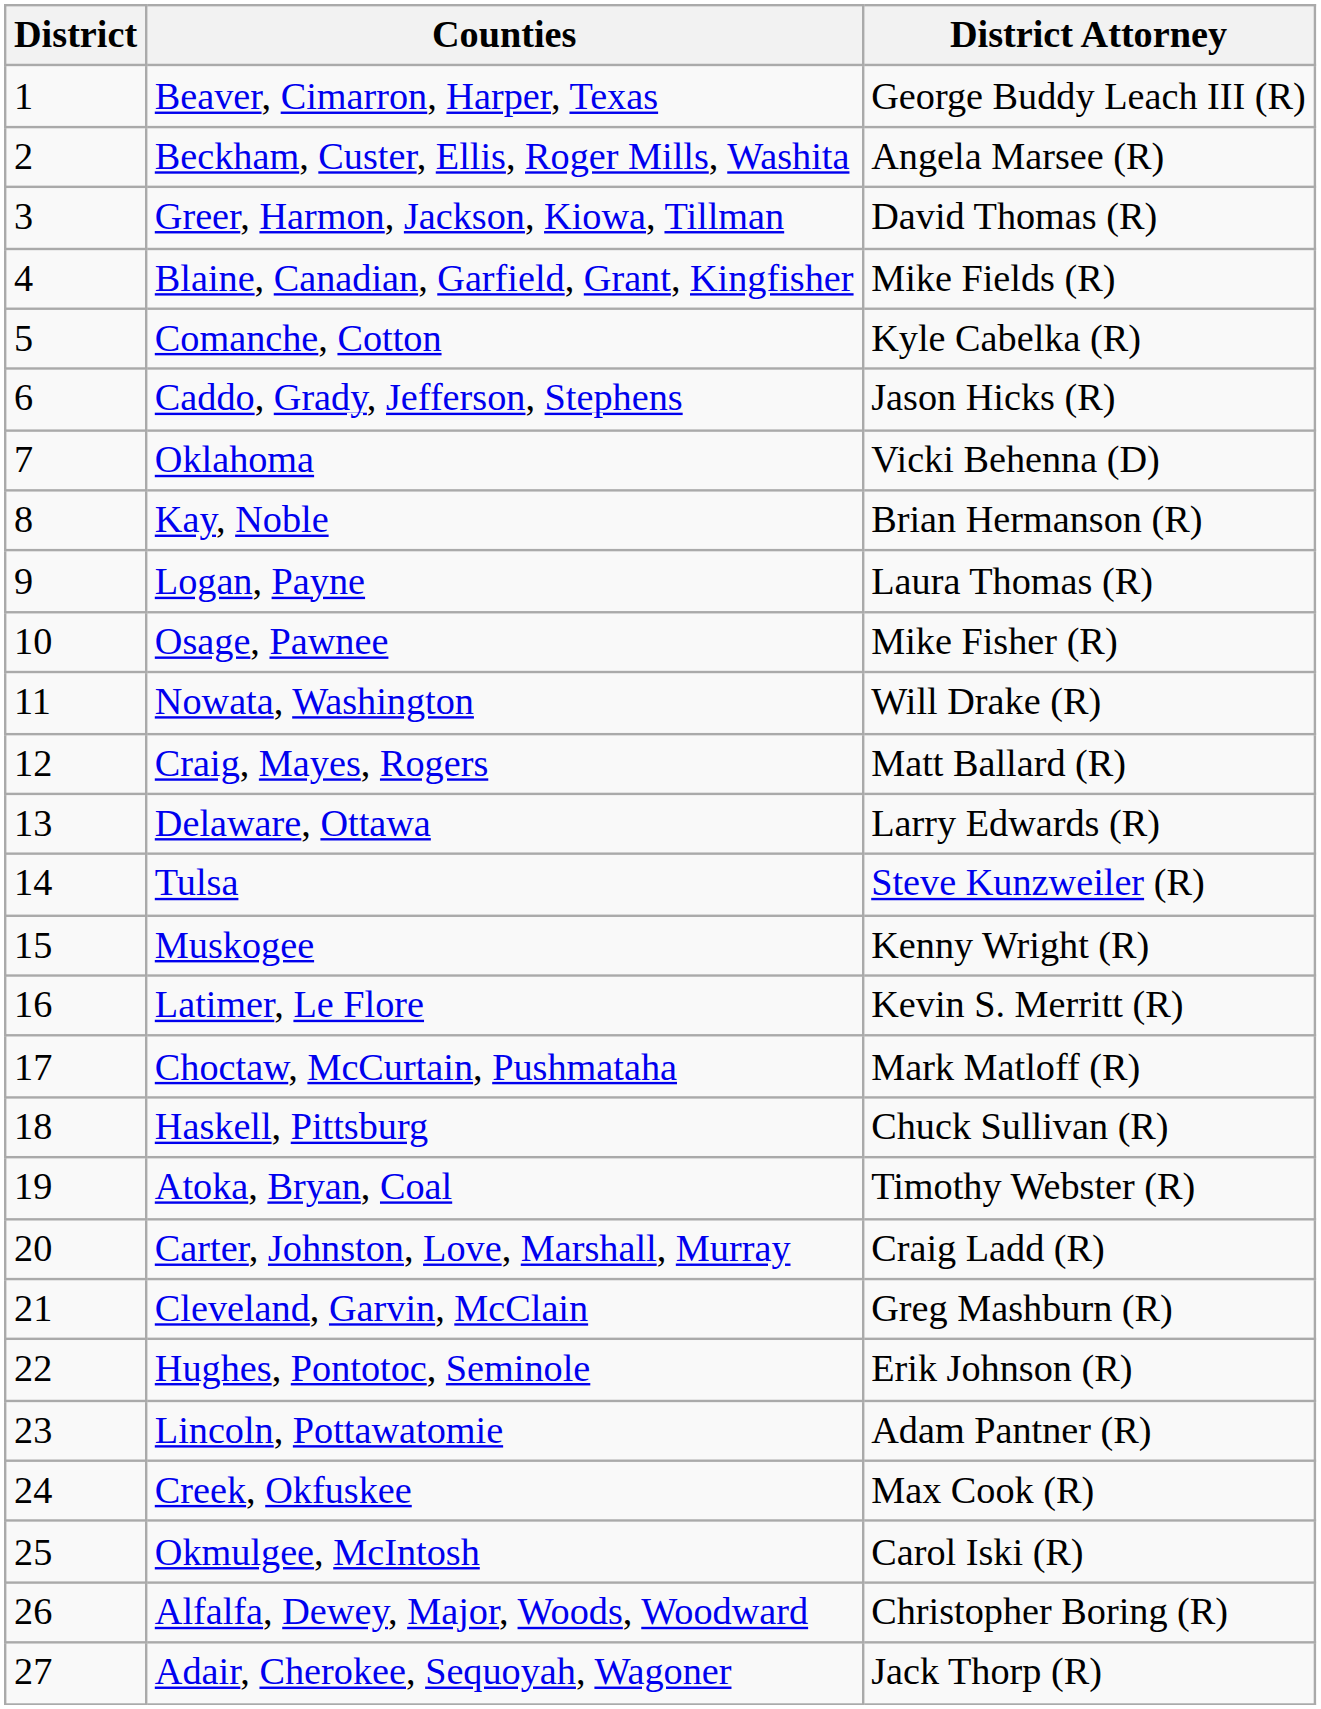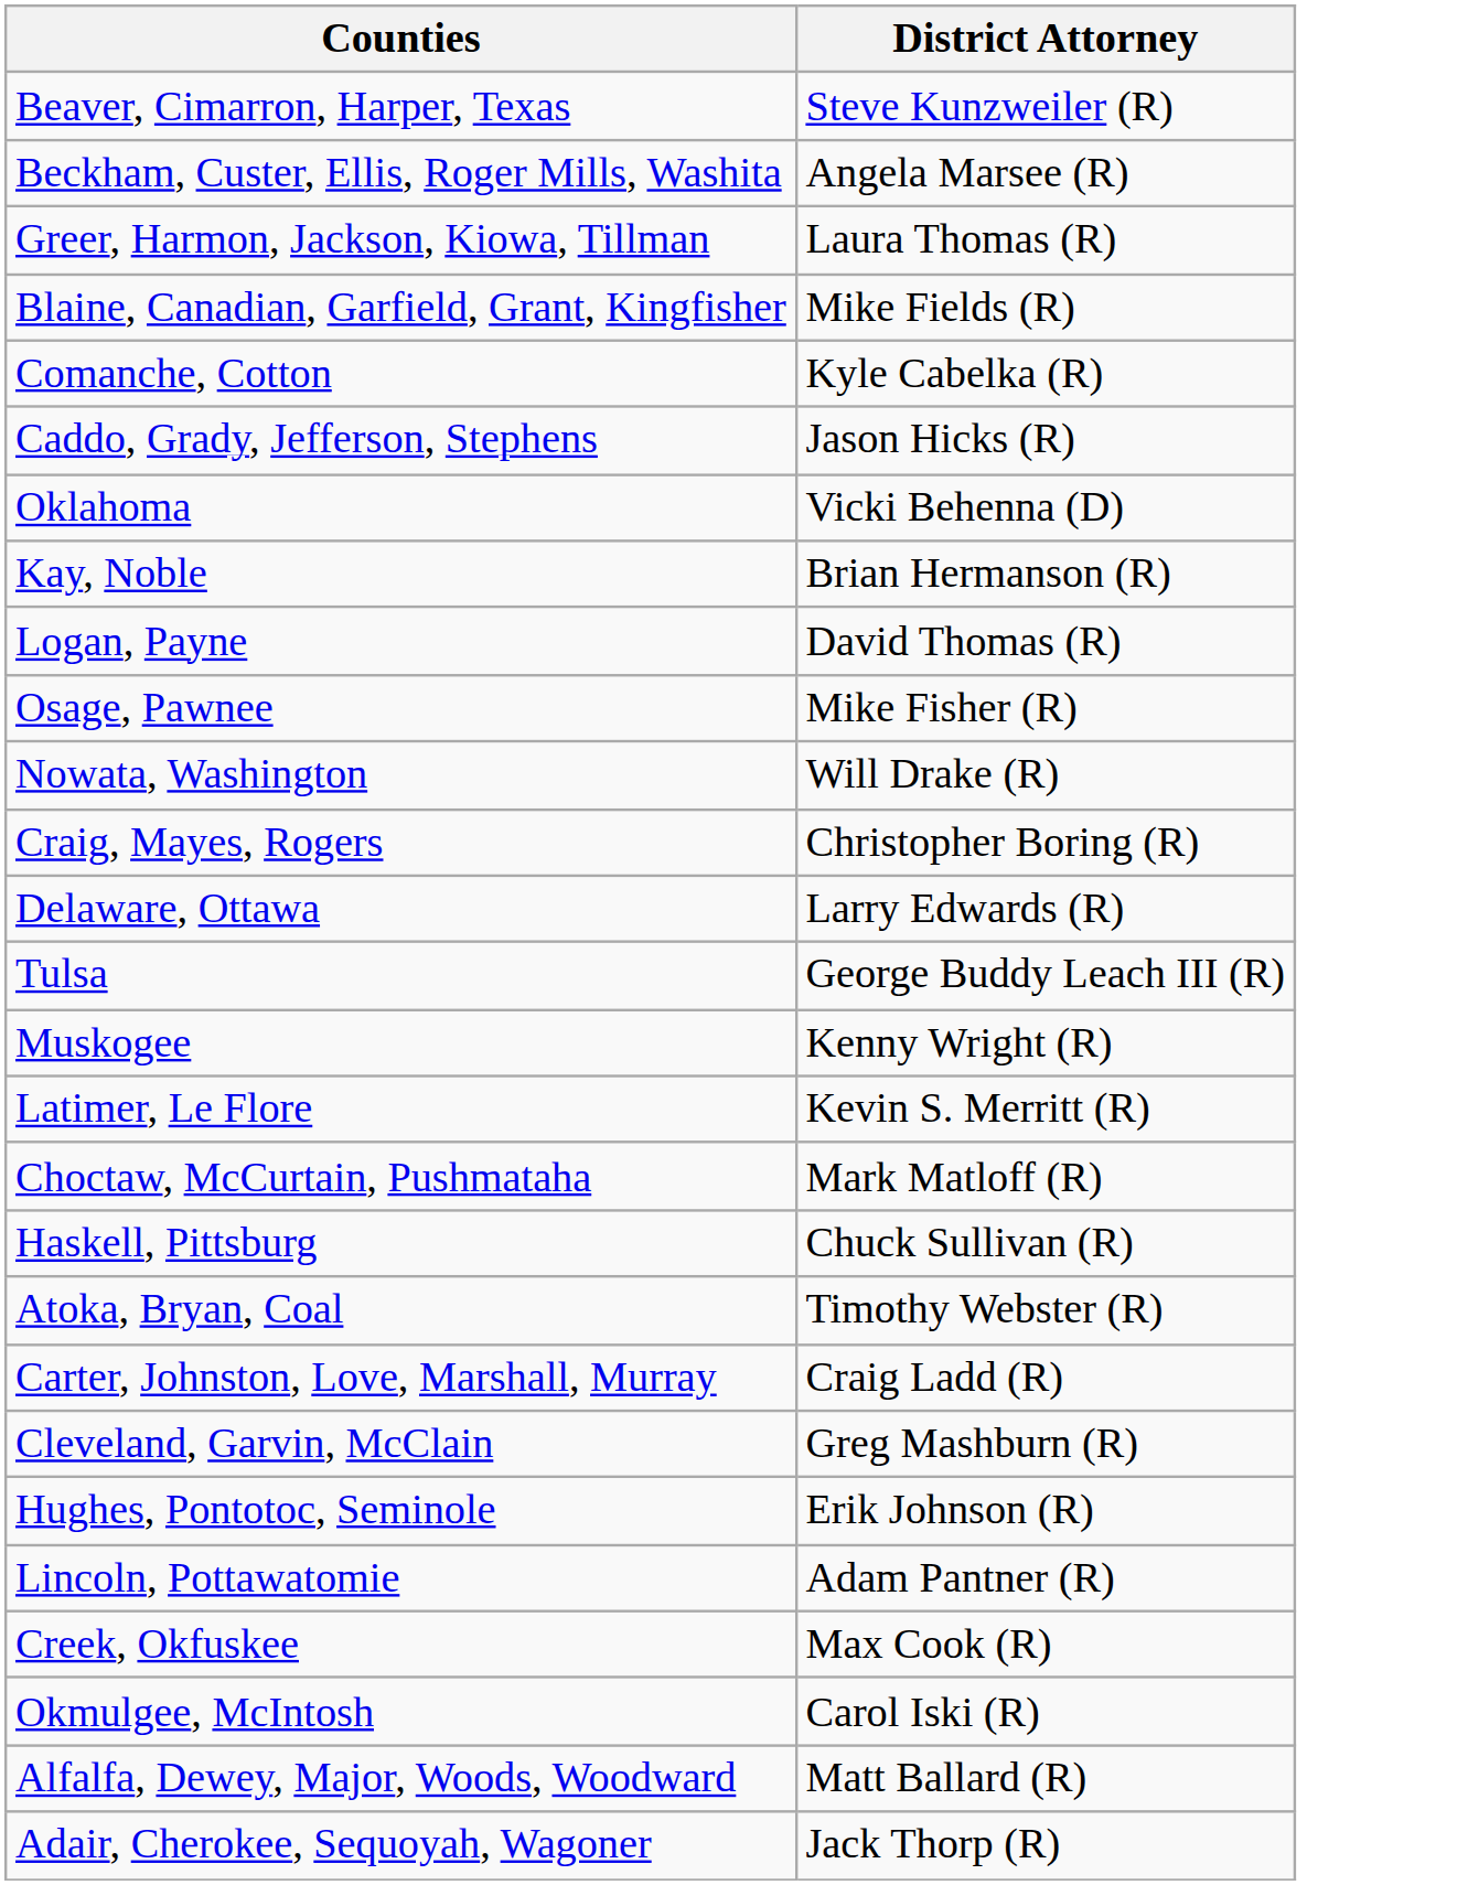- column: District | 1 | 2 | 3 | 4 | 5 | 6 | 7 | 8 | 9 | 10 | 11 | 12 | 13 | 14 | 15 | 16 | 17 | 18 | 19 | 20 | 21 | 22 | 23 | 24 | 25 | 26 | 27
Beaver, Cimarron, Harper, Texas | District Attorney: George Buddy Leach III (R) -> Steve Kunzweiler (R)
Greer, Harmon, Jackson, Kiowa, Tillman | District Attorney: David Thomas (R) -> Laura Thomas (R)
Logan, Payne | District Attorney: Laura Thomas (R) -> David Thomas (R)
Craig, Mayes, Rogers | District Attorney: Matt Ballard (R) -> Christopher Boring (R)
Tulsa | District Attorney: Steve Kunzweiler (R) -> George Buddy Leach III (R)
Alfalfa, Dewey, Major, Woods, Woodward | District Attorney: Christopher Boring (R) -> Matt Ballard (R)
